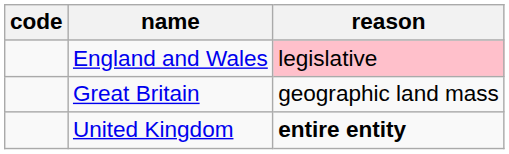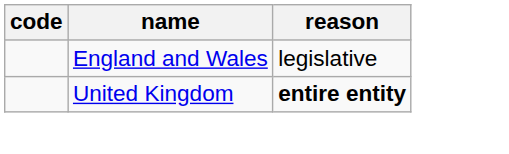England and Wales | reason: pink background -> no background
- row: Great Britain | geographic land mass
